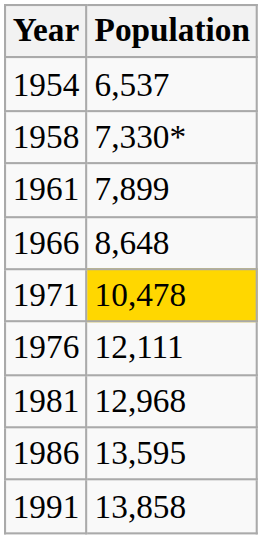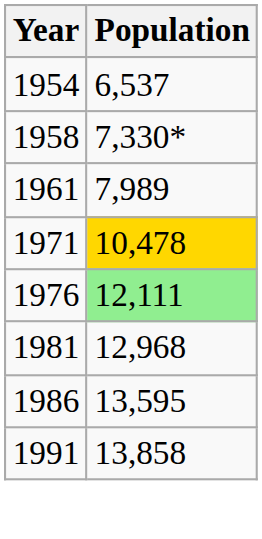1961 | Population: 7,899 -> 7,989
- row: 1966 | 8,648
1976 | Population: no background -> lightgreen background
